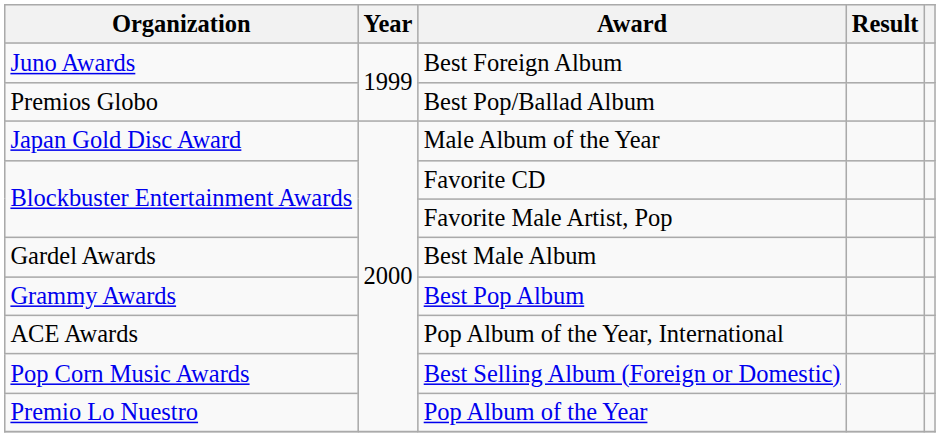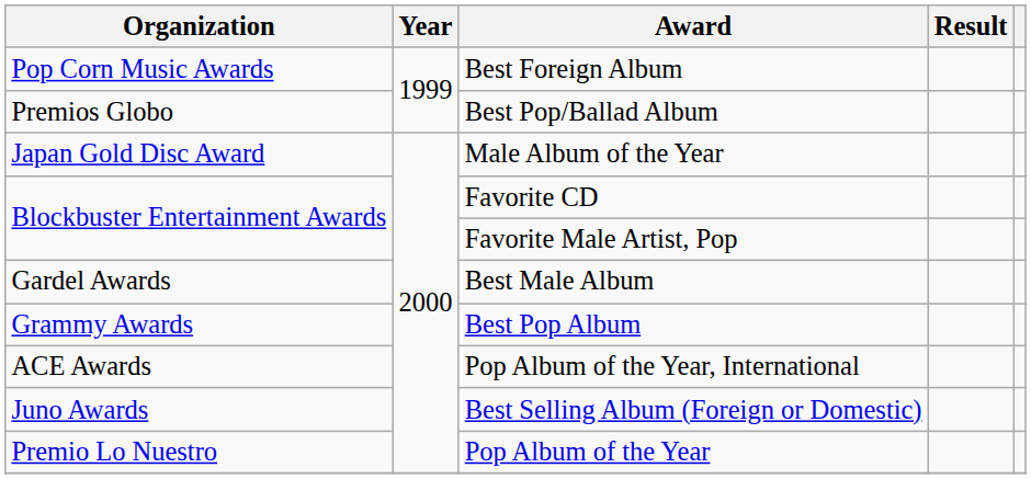Best Foreign Album | Organization: Juno Awards -> Pop Corn Music Awards
Best Selling Album (Foreign or Domestic) | Organization: Pop Corn Music Awards -> Juno Awards
